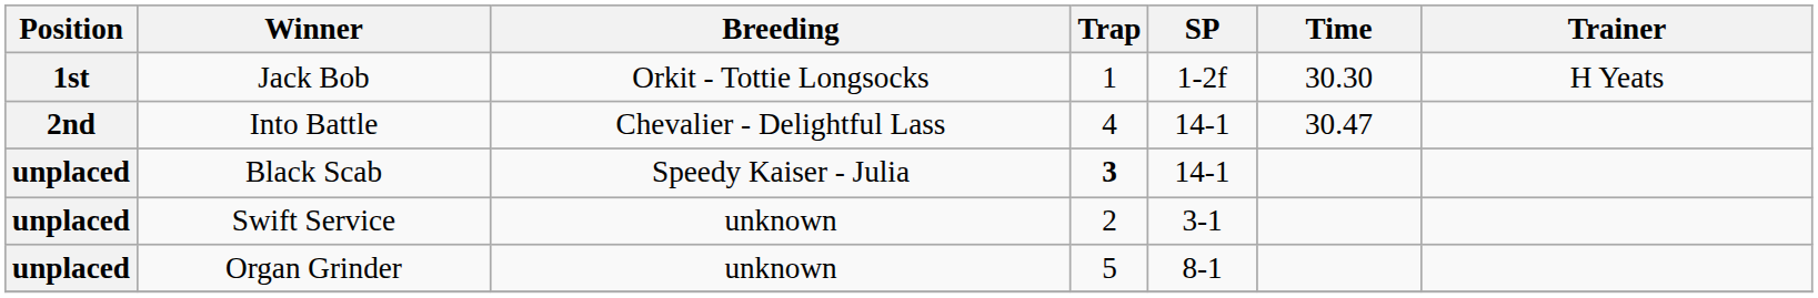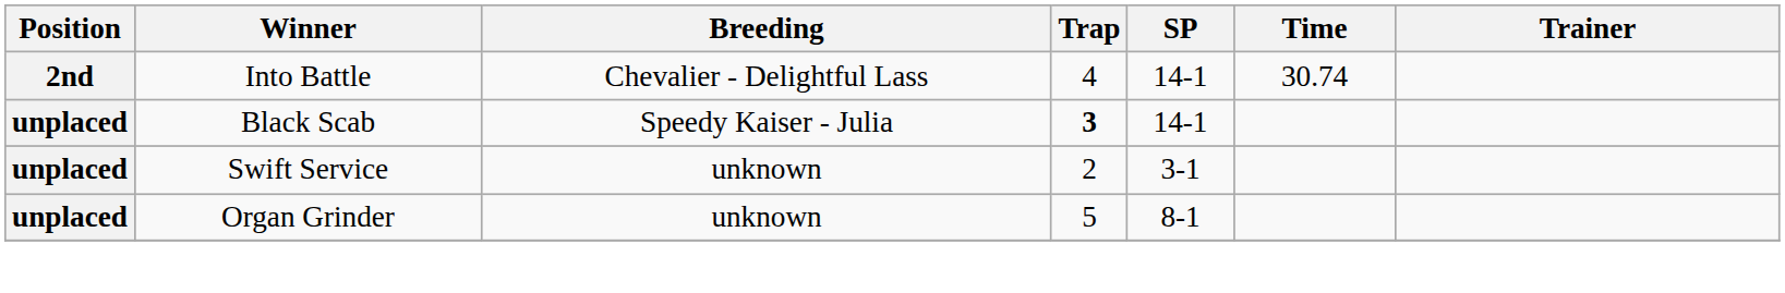- row: 1st | Jack Bob | Orkit - Tottie Longsocks | 1 | 1-2f | 30.30 | H Yeats
Into Battle | Time: 30.47 -> 30.74
